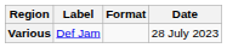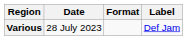columns swapped: Date <-> Label
